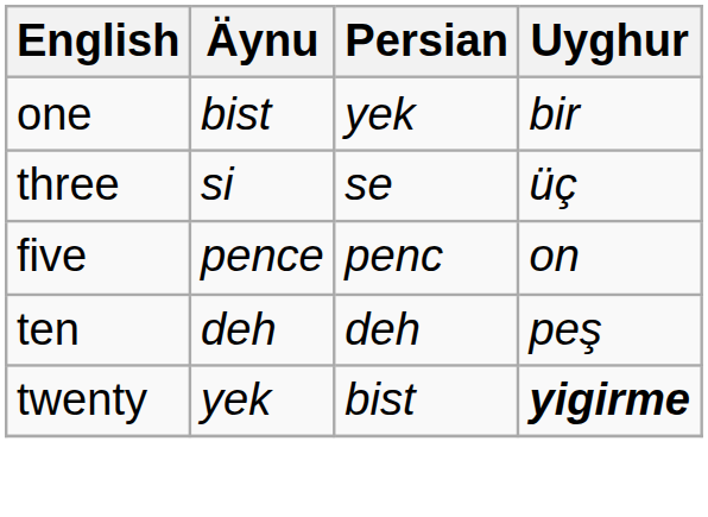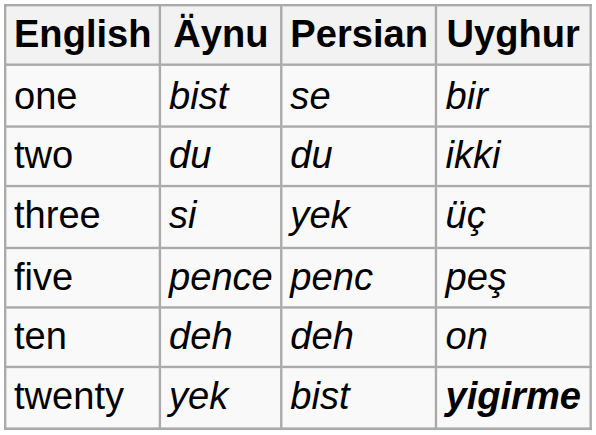one | Persian: yek -> se
+ row: two | du | du | ikki
three | Persian: se -> yek
five | Uyghur: on -> peş
ten | Uyghur: peş -> on
